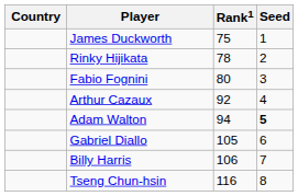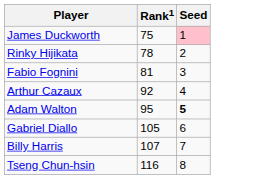- column: Country
James Duckworth | Seed: no background -> pink background
Fabio Fognini | Rank1: 80 -> 81
Adam Walton | Rank1: 94 -> 95
Billy Harris | Rank1: 106 -> 107
